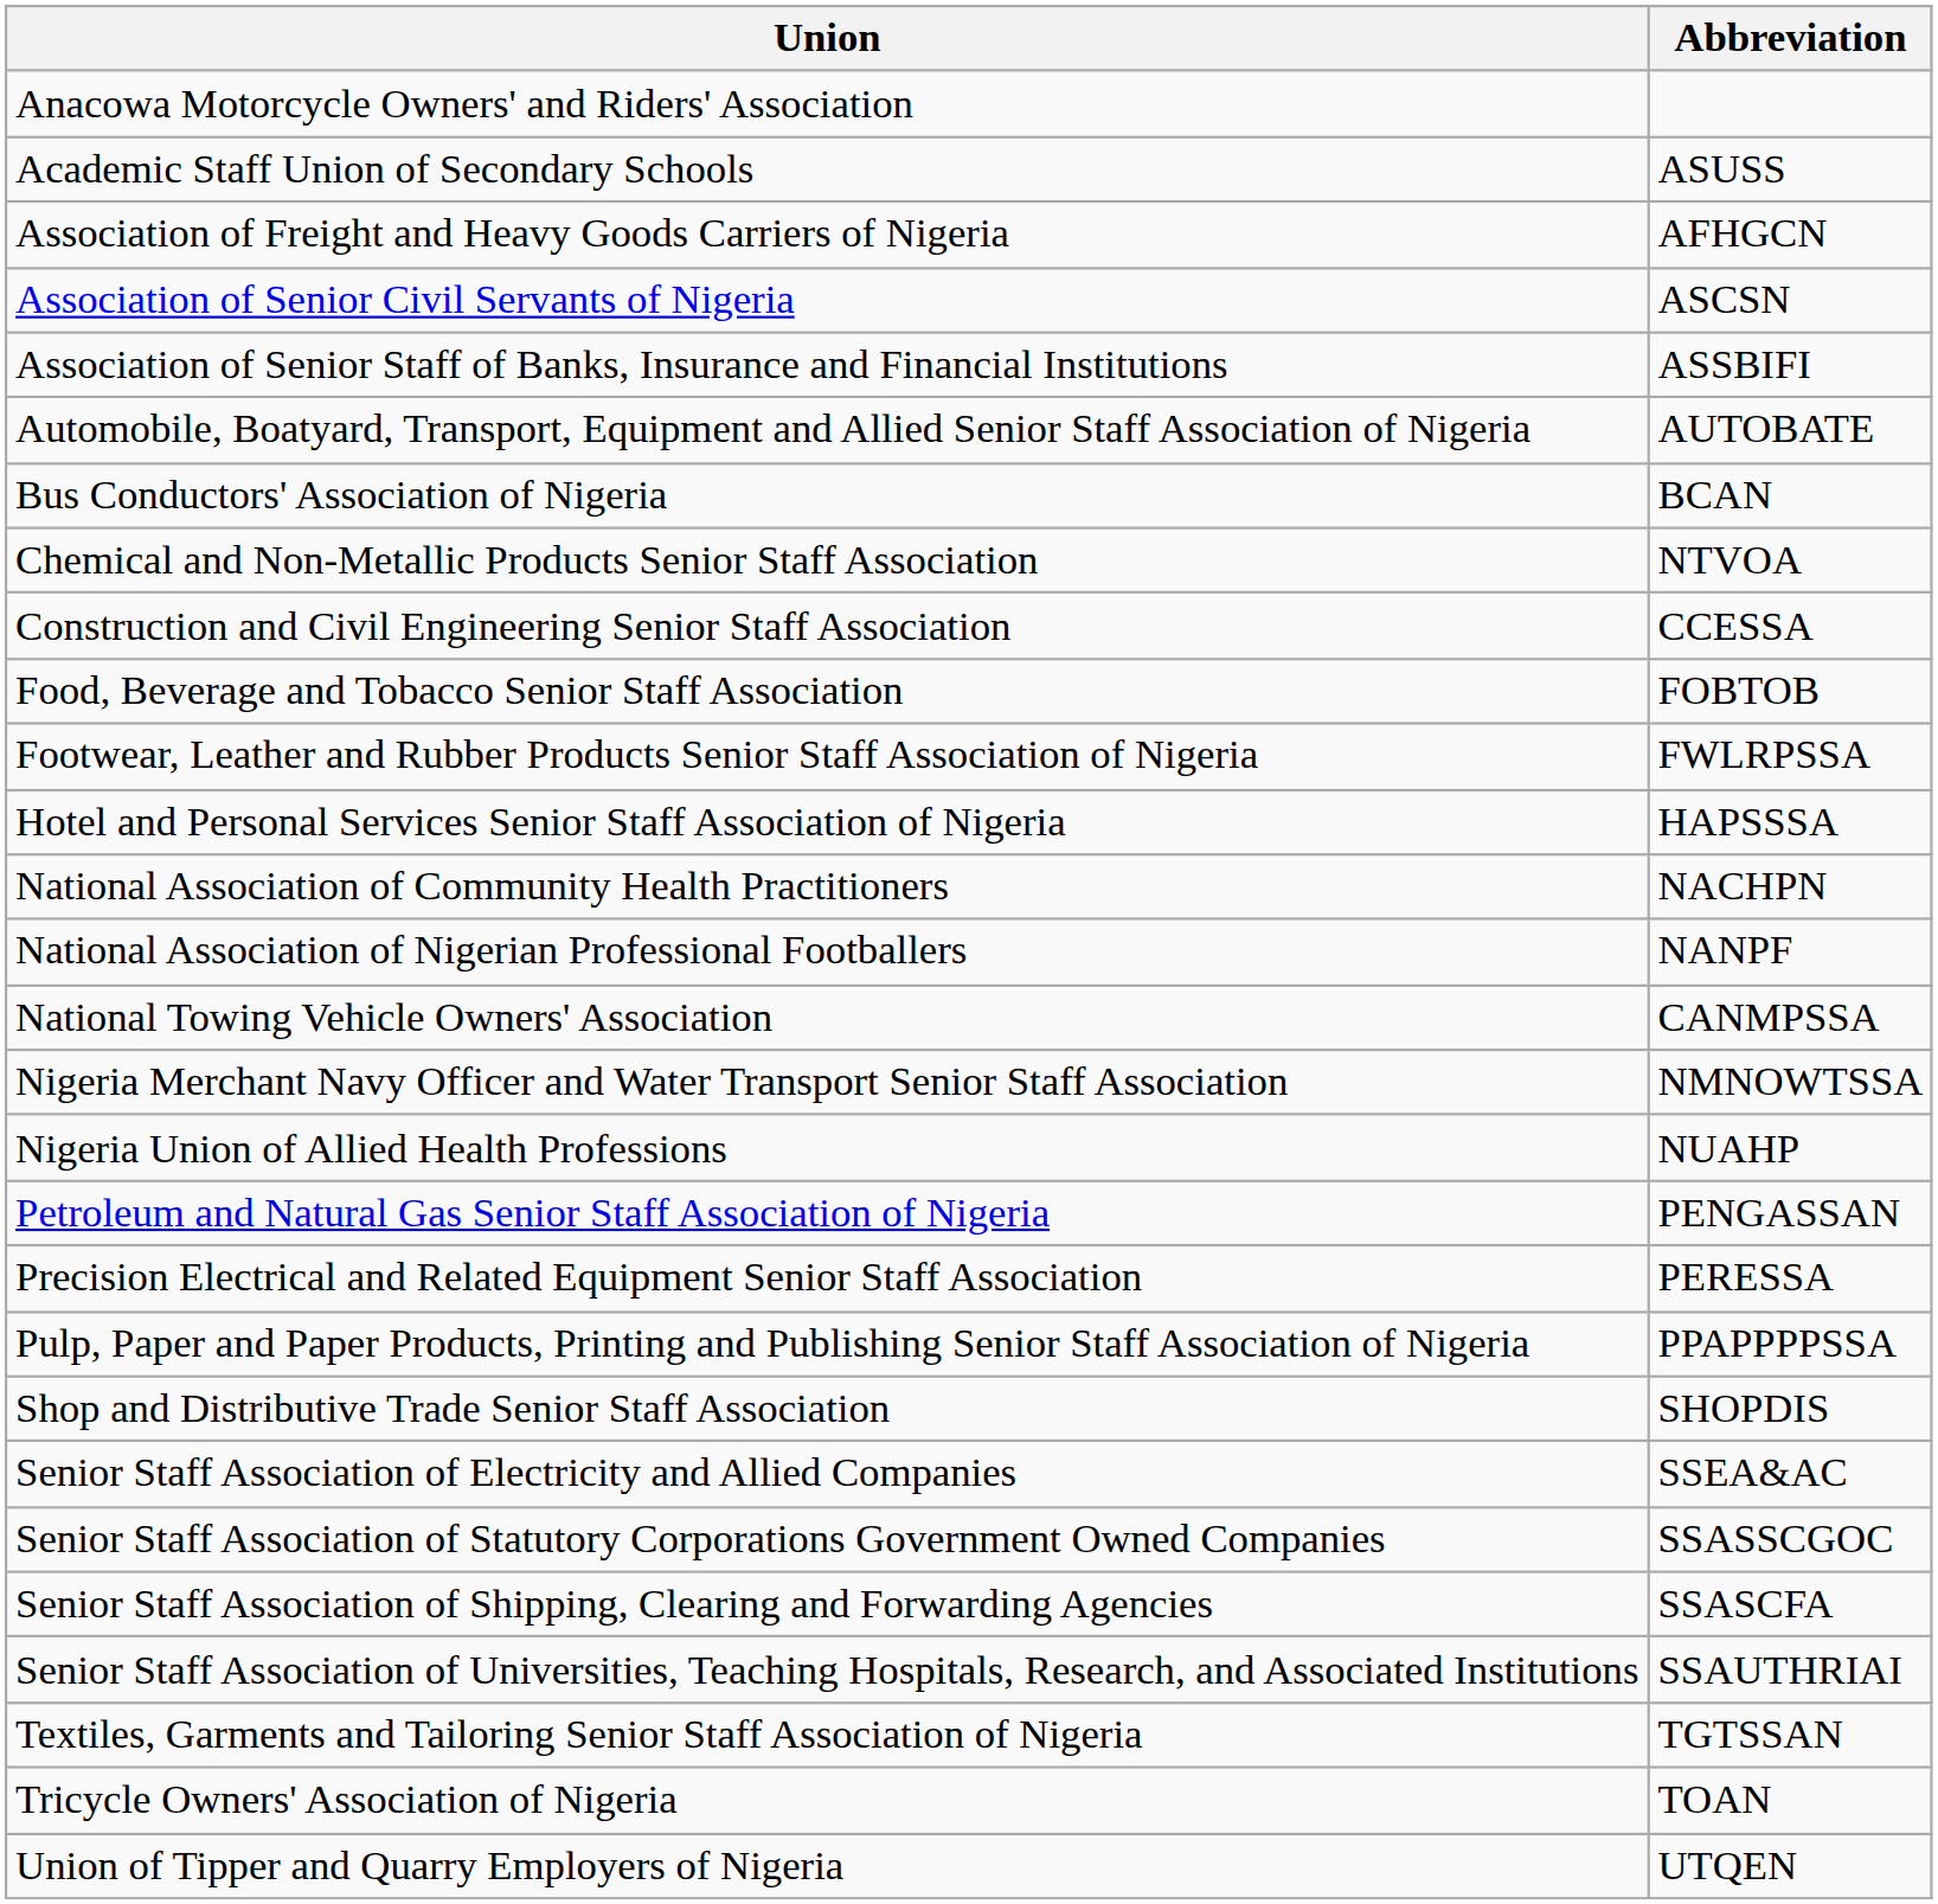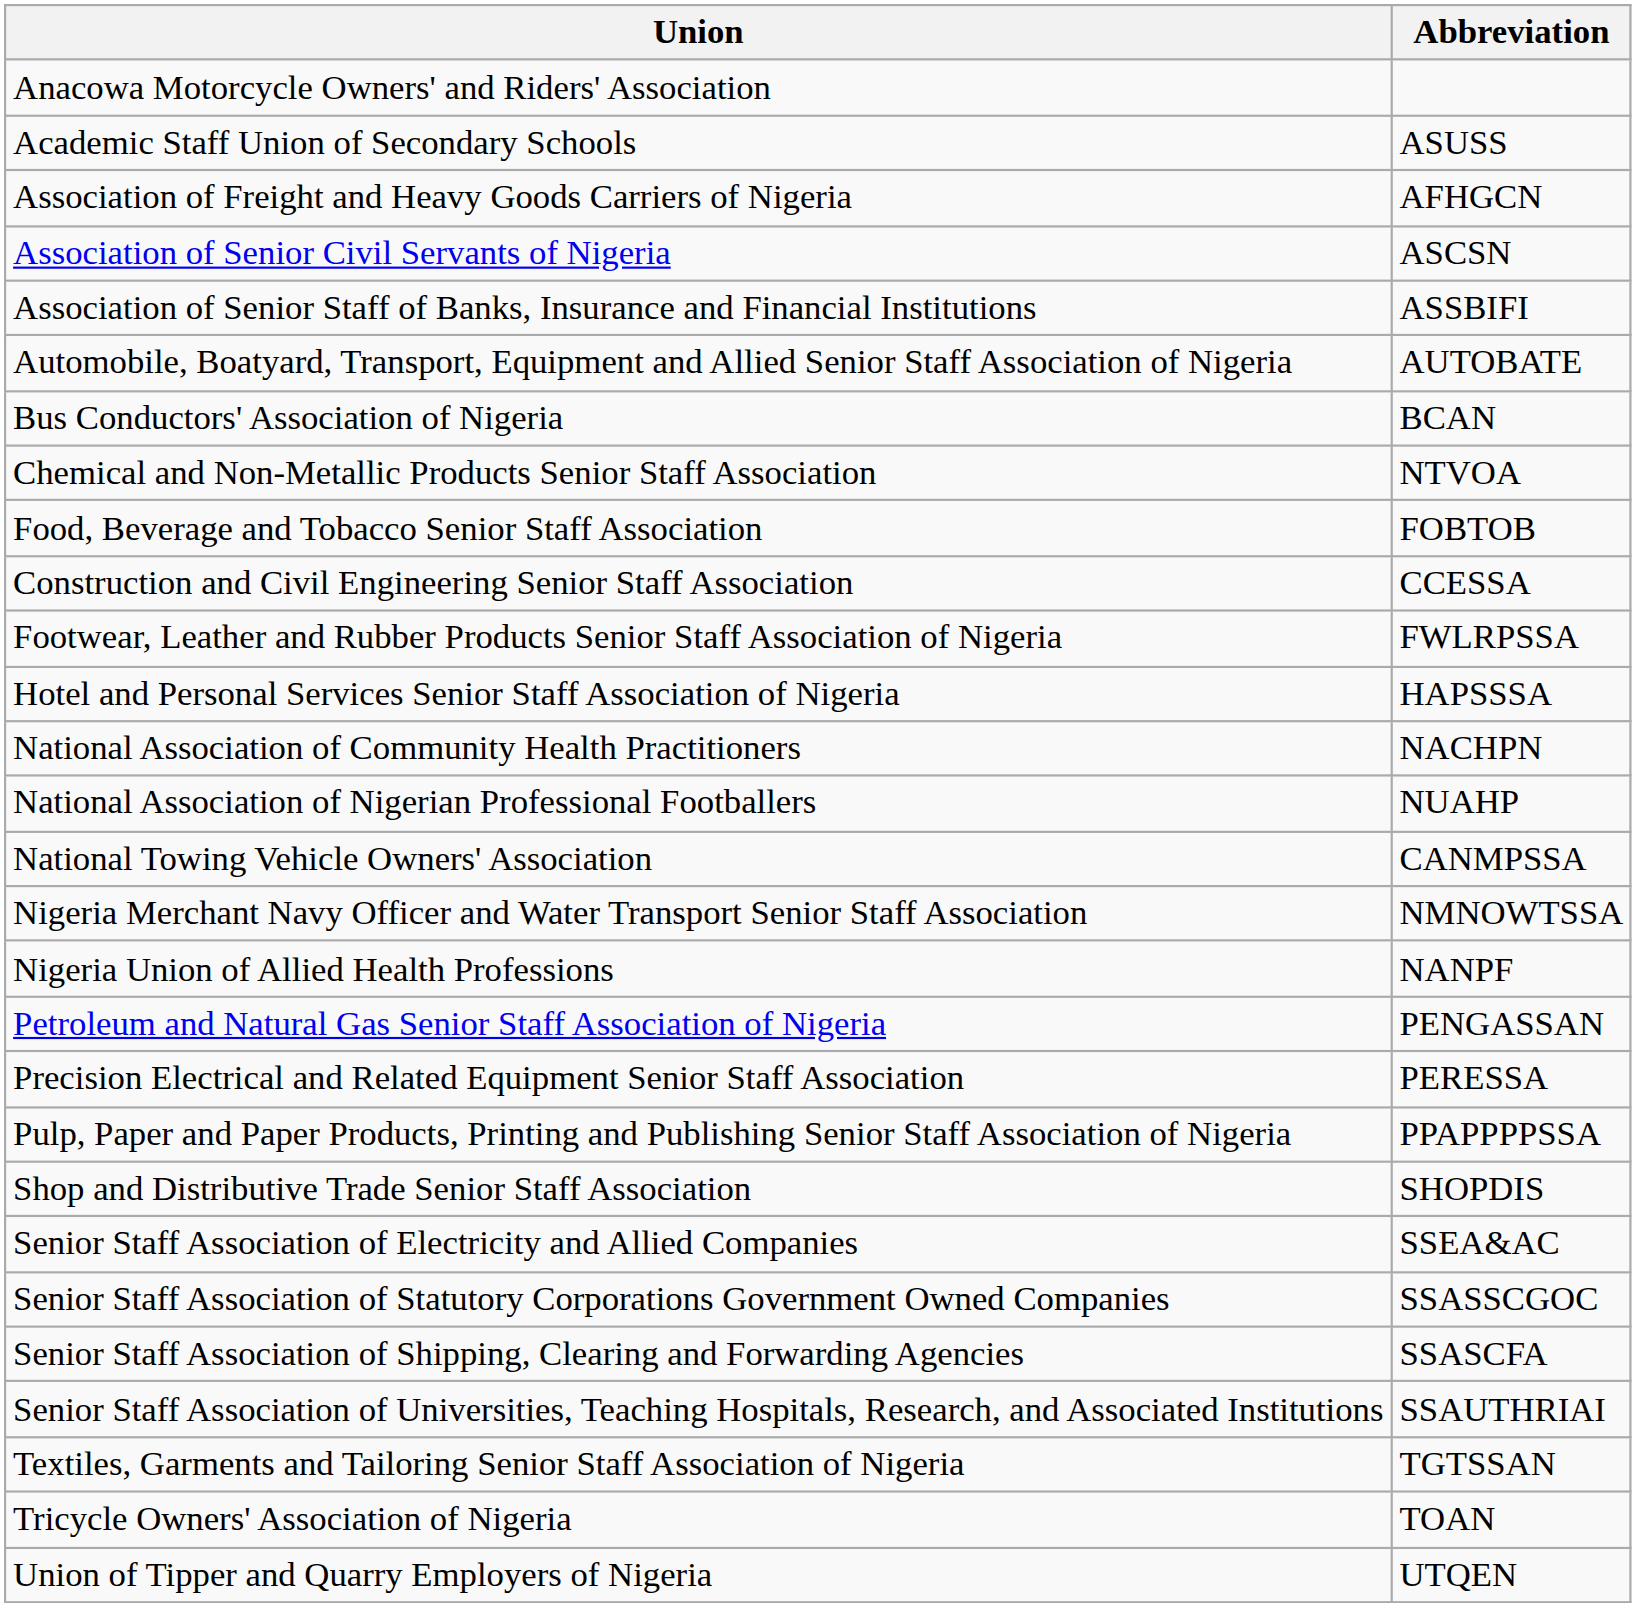rows swapped: Construction and Civil Engineering Senior Staff Association <-> Food, Beverage and Tobacco Senior Staff Association
National Association of Nigerian Professional Footballers | Abbreviation: NANPF -> NUAHP
Nigeria Union of Allied Health Professions | Abbreviation: NUAHP -> NANPF
